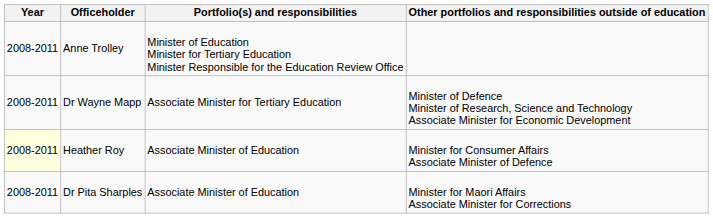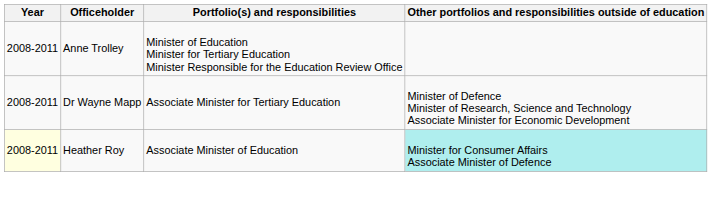Heather Roy | Other portfolios and responsibilities outside of education: no background -> paleturquoise background
- row: 2008-2011 | Dr Pita Sharples | Associate Minister of Education | Minister for Maori Affairs Associate Minister for Corrections
